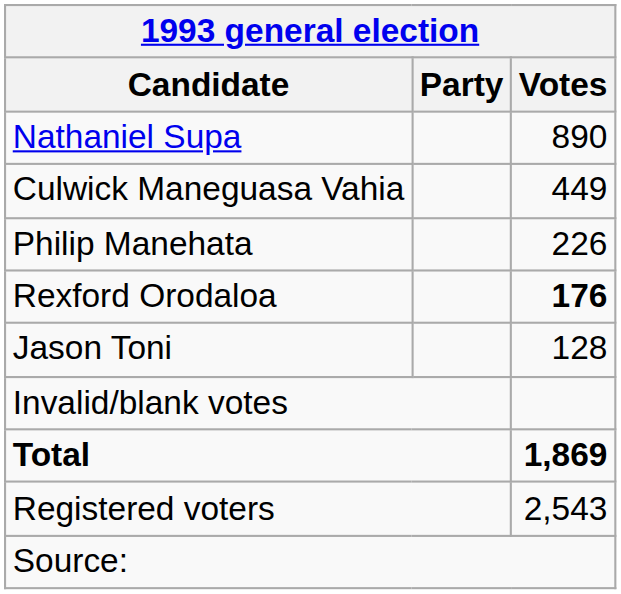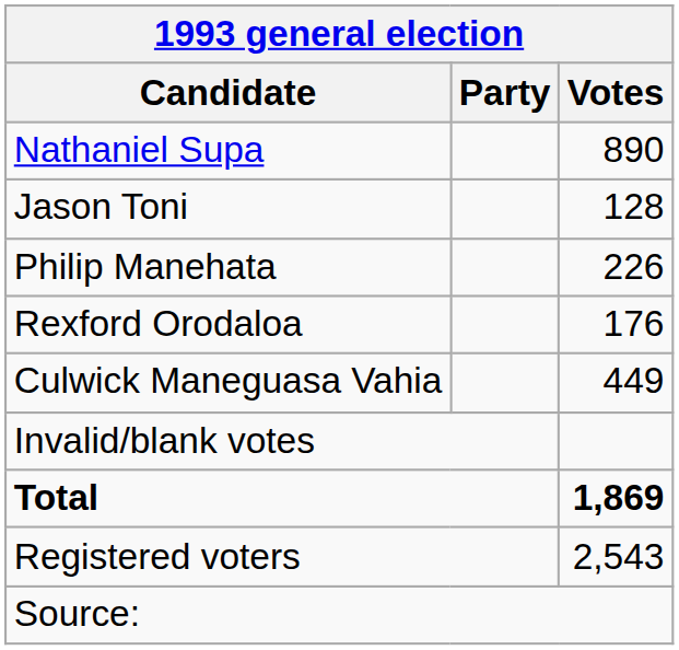rows swapped: Culwick Maneguasa Vahia <-> Jason Toni
Rexford Orodaloa | Votes: bold -> normal
